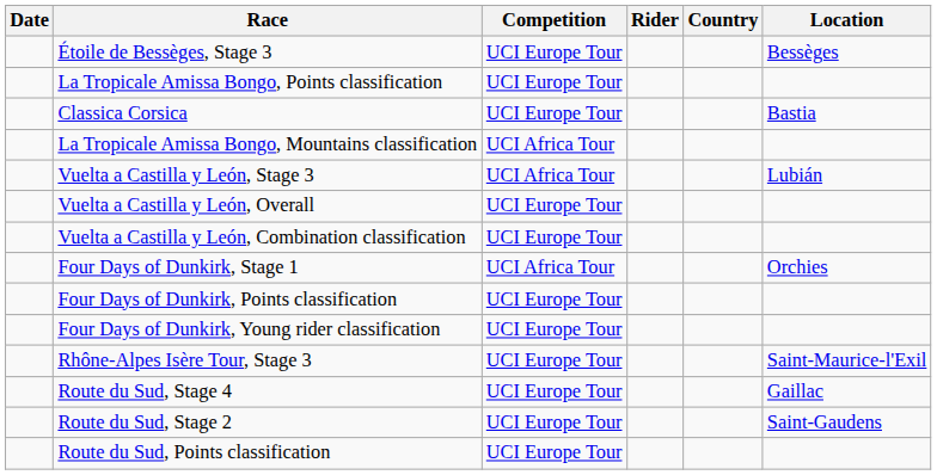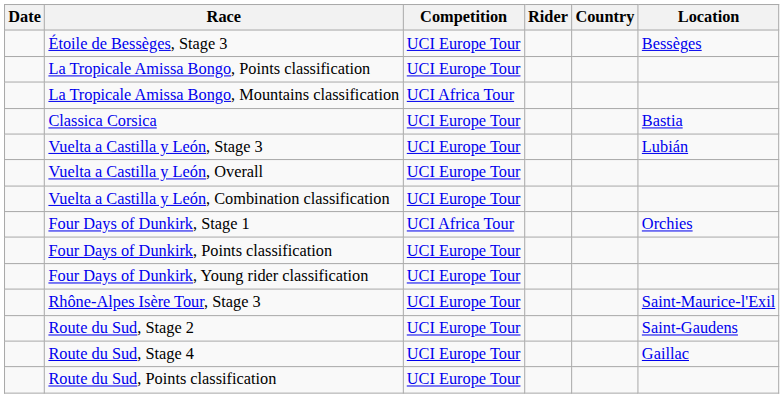rows swapped: La Tropicale Amissa Bongo, Mountains classification <-> Classica Corsica
Vuelta a Castilla y León, Stage 3 | Competition: UCI Africa Tour -> UCI Europe Tour
rows swapped: Route du Sud, Stage 2 <-> Route du Sud, Stage 4
